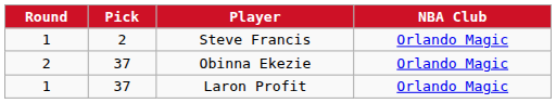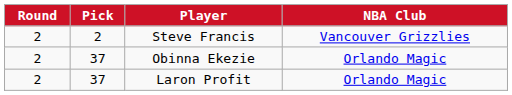Steve Francis | Round: 1 -> 2
Steve Francis | NBA Club: Orlando Magic -> Vancouver Grizzlies
Laron Profit | Round: 1 -> 2
